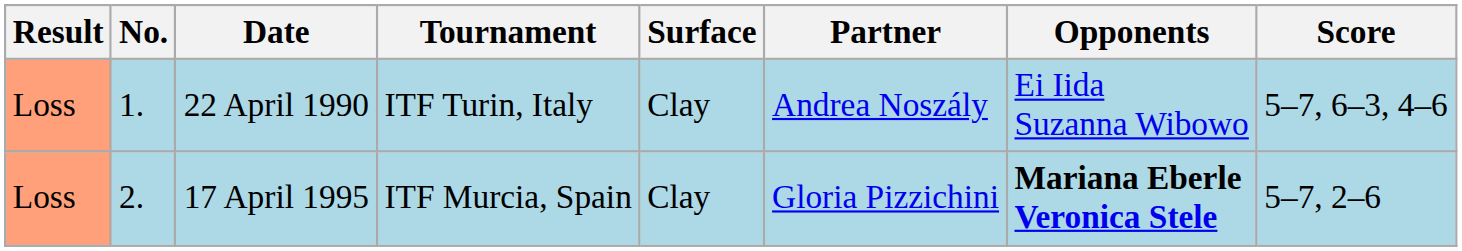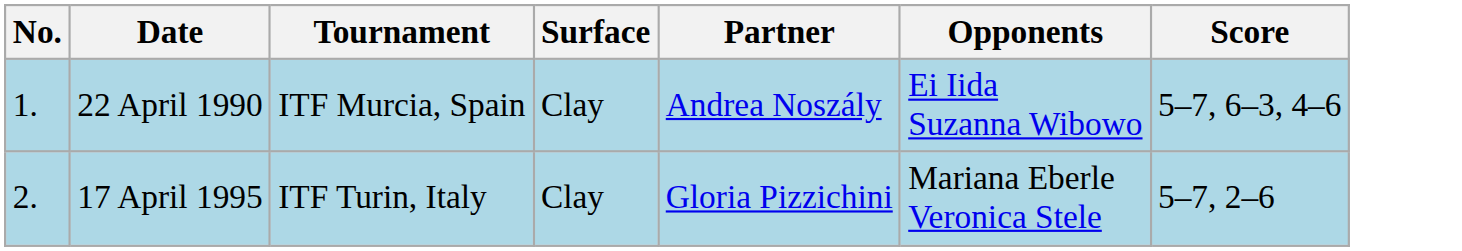- column: Result | Loss | Loss
22 April 1990 | Tournament: ITF Turin, Italy -> ITF Murcia, Spain
17 April 1995 | Tournament: ITF Murcia, Spain -> ITF Turin, Italy
17 April 1995 | Opponents: bold -> normal
